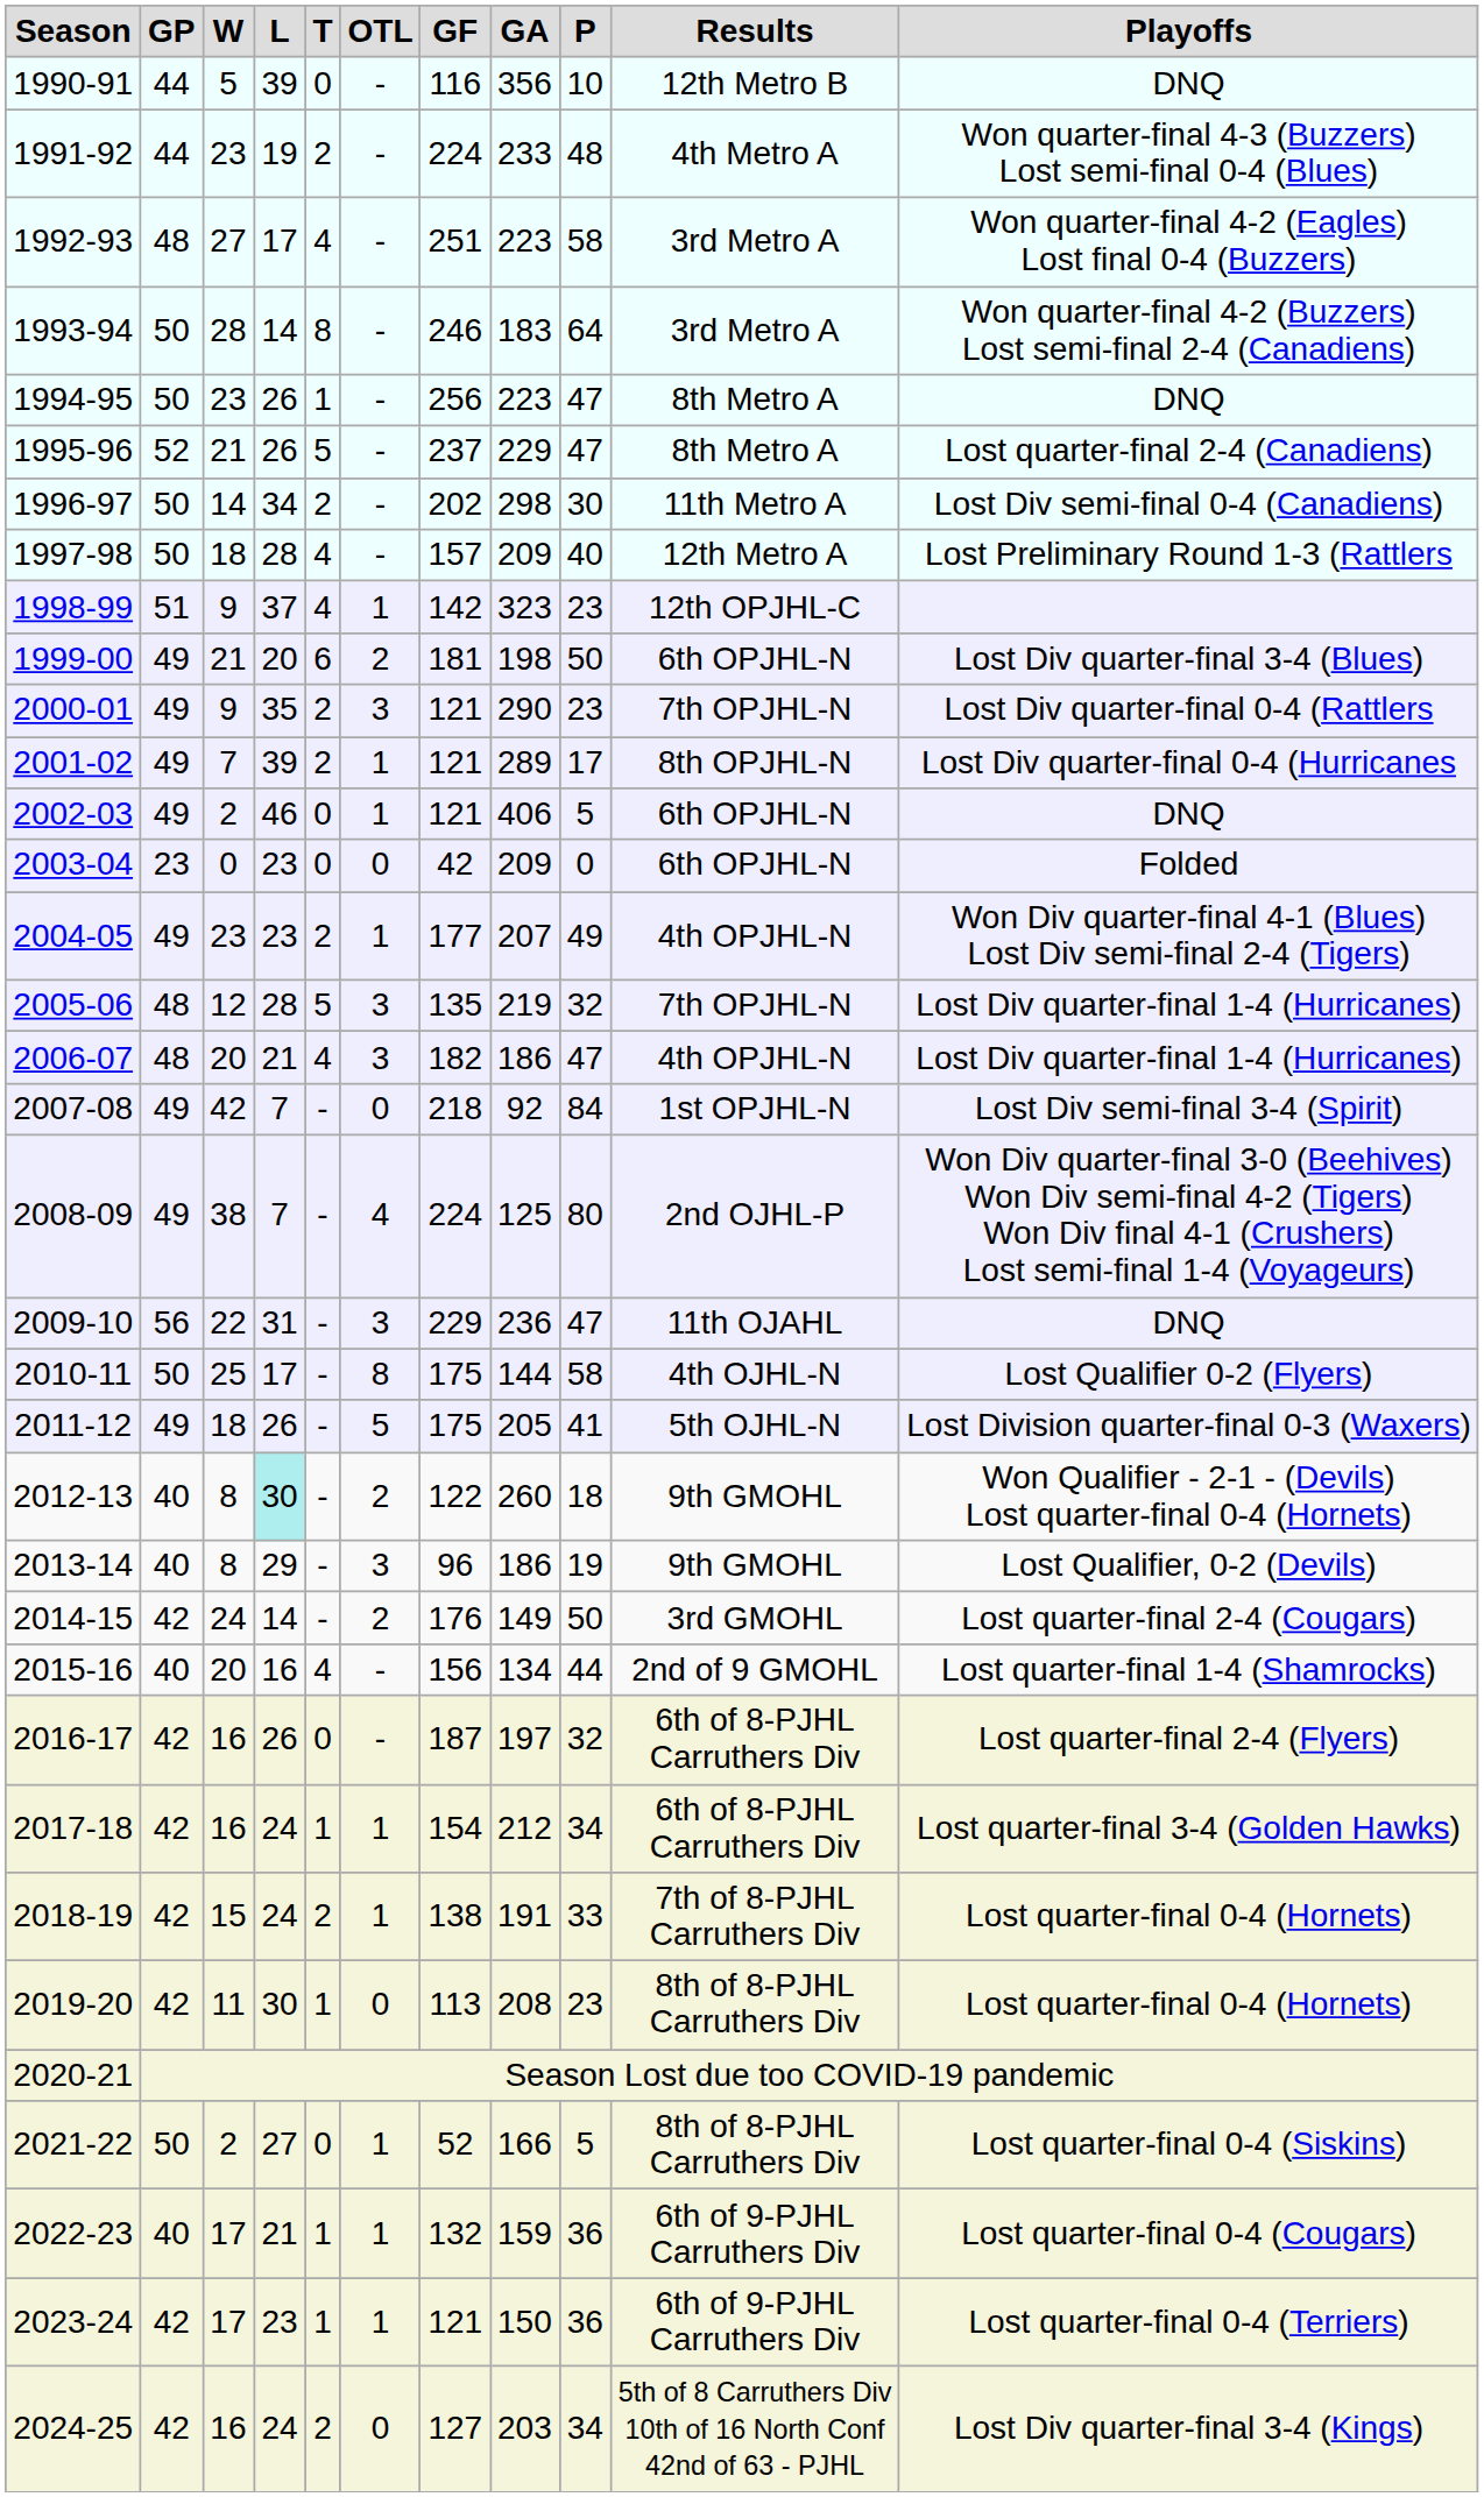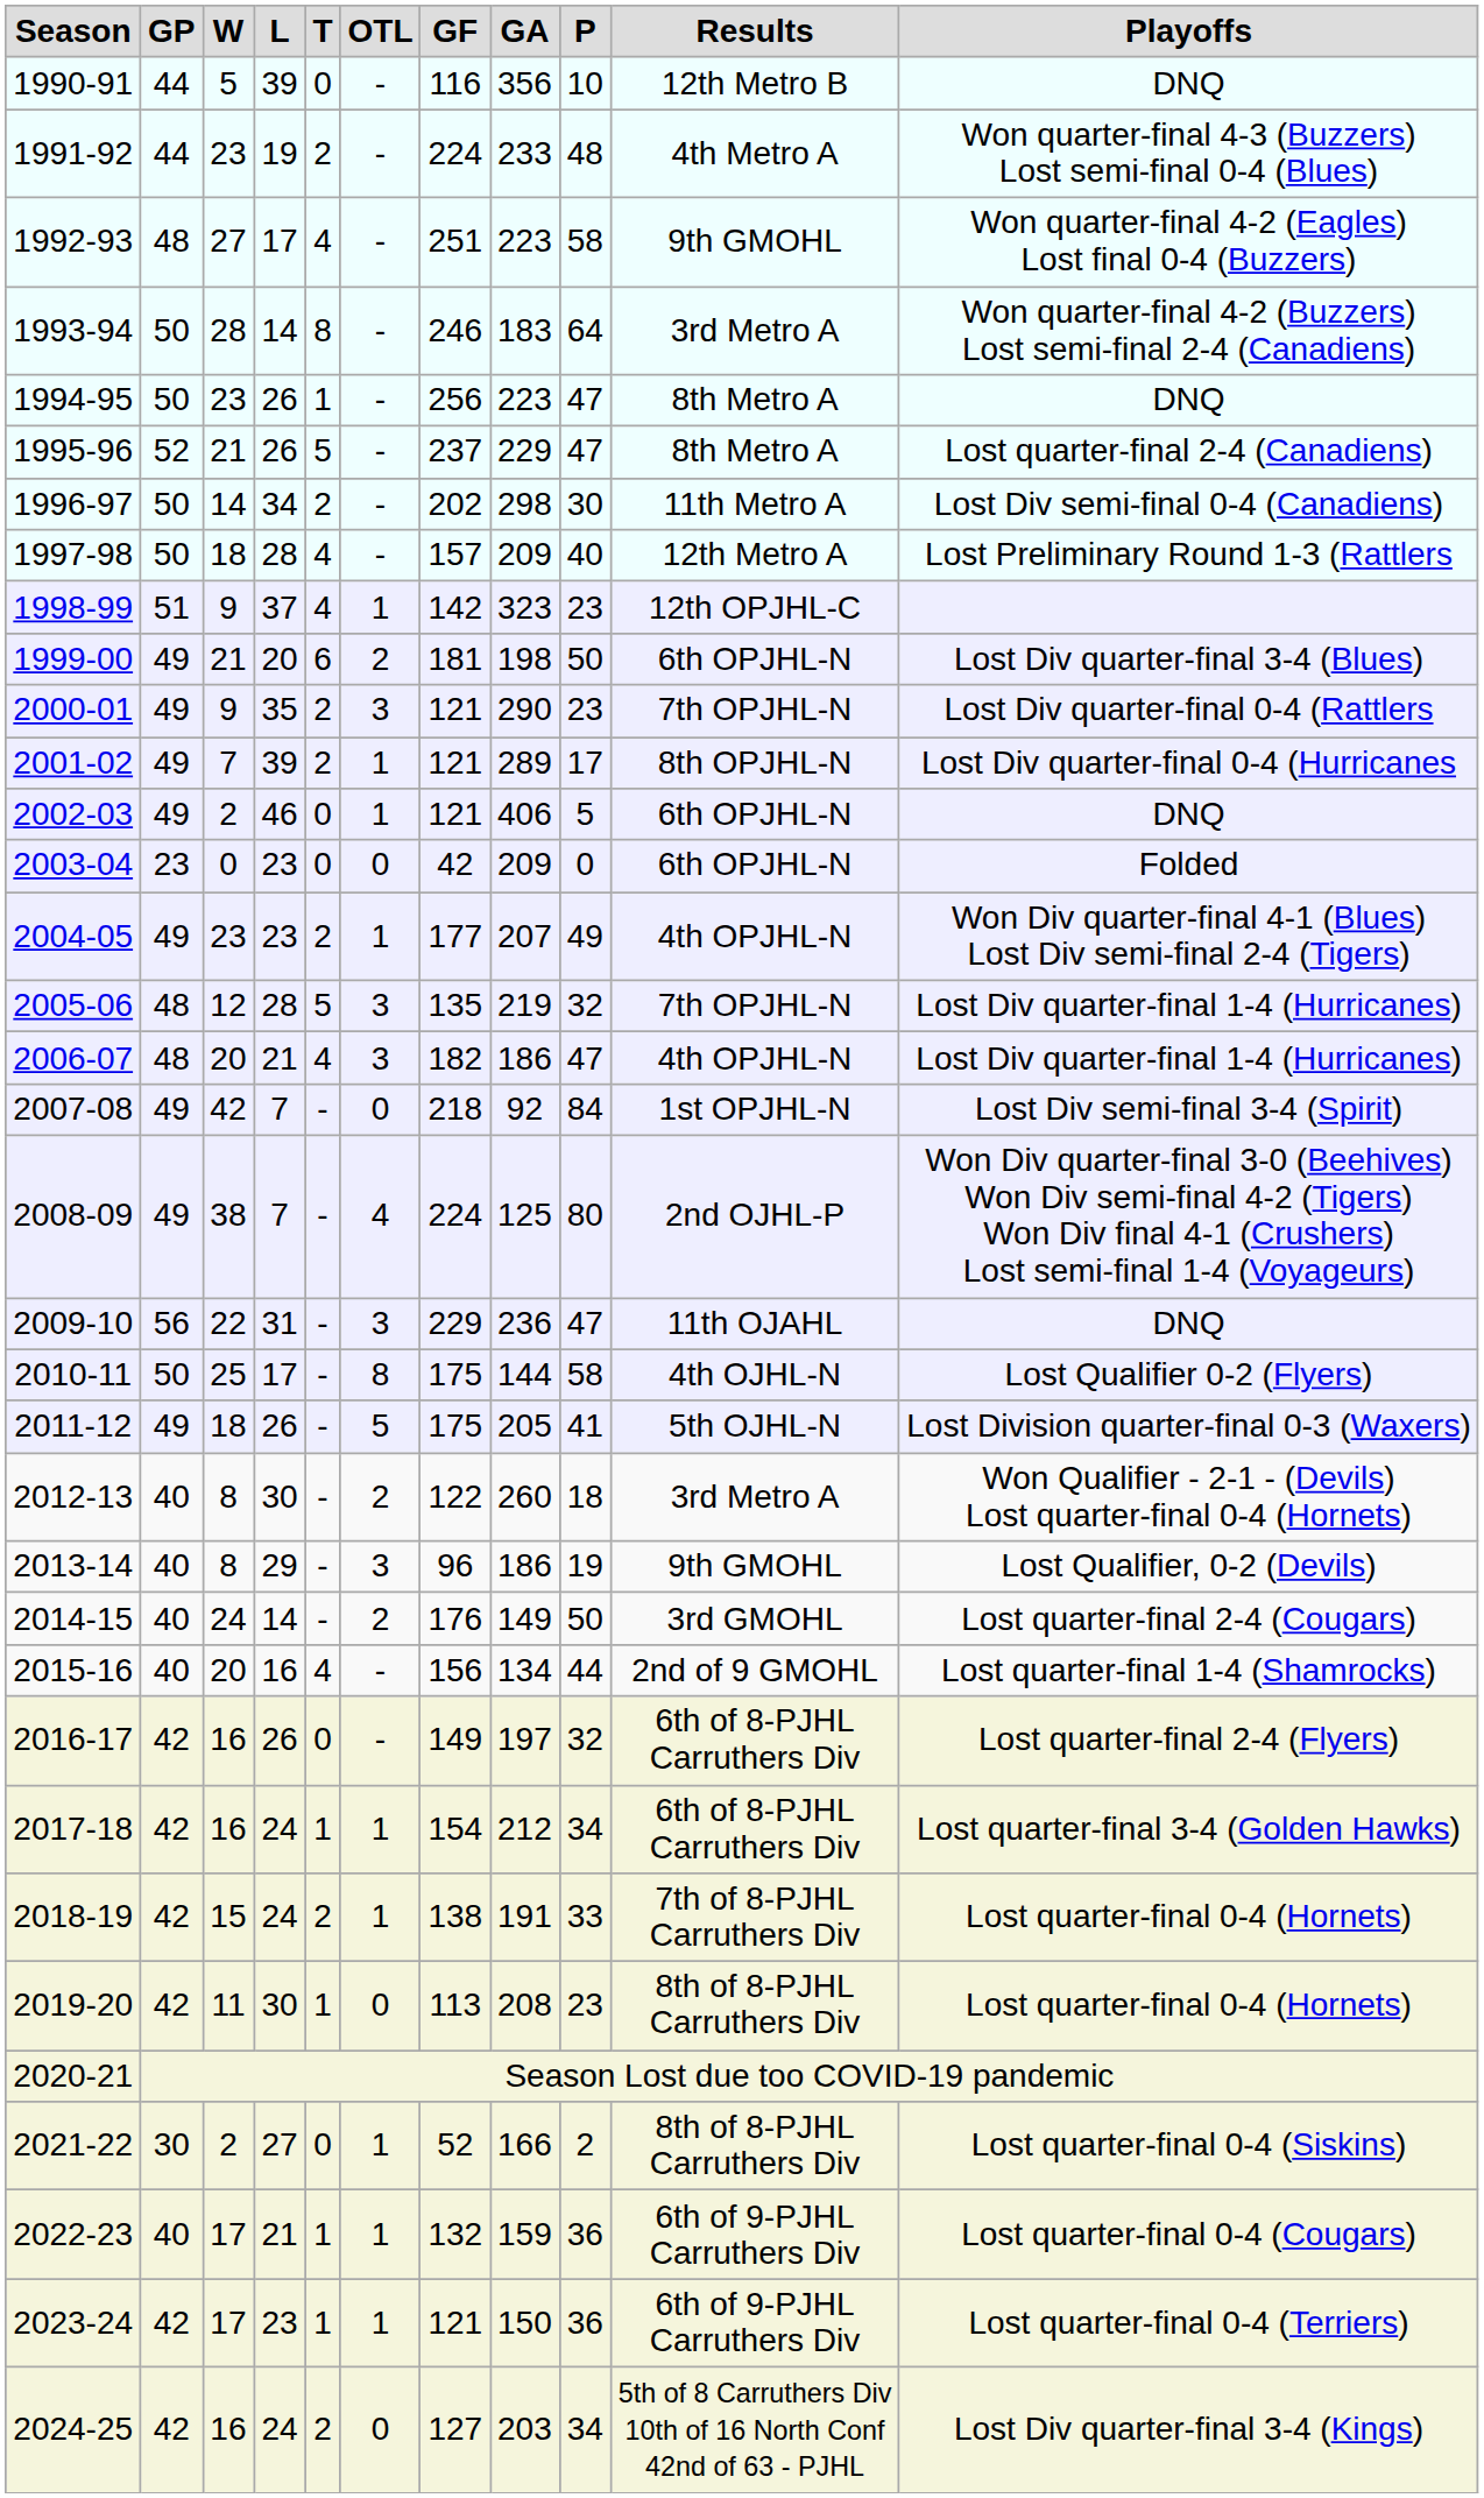1992-93 | Results: 3rd Metro A -> 9th GMOHL
2012-13 | L: paleturquoise background -> no background
2012-13 | Results: 9th GMOHL -> 3rd Metro A
2014-15 | GP: 42 -> 40
2016-17 | GF: 187 -> 149
2021-22 | GP: 50 -> 30
2021-22 | P: 5 -> 2
